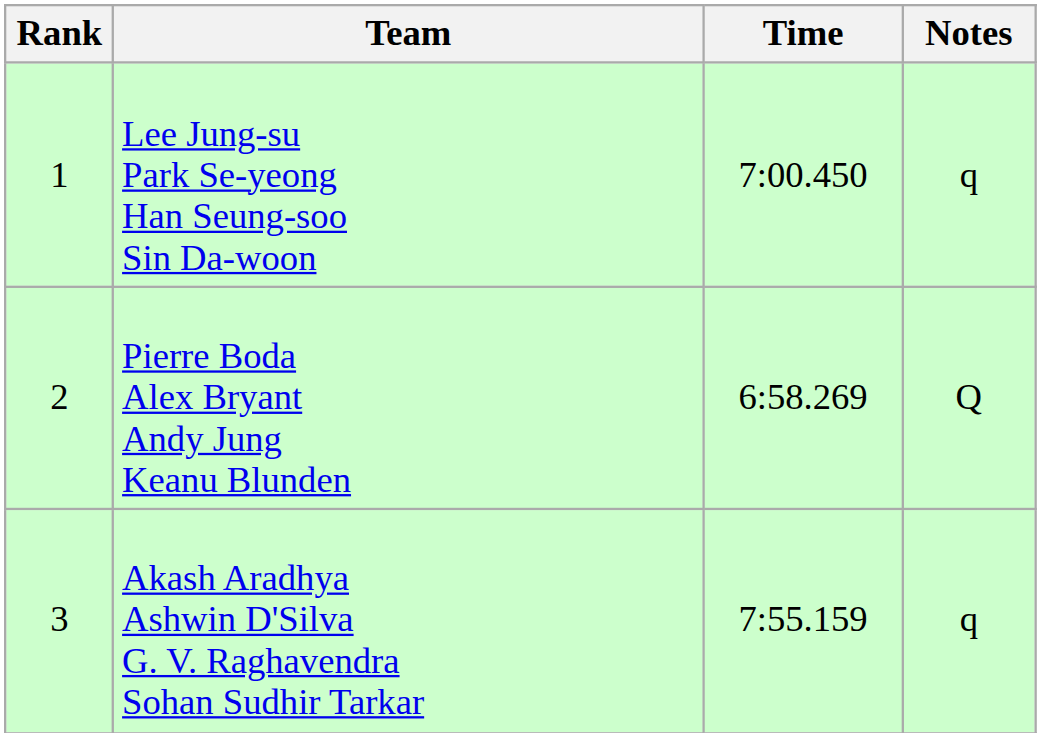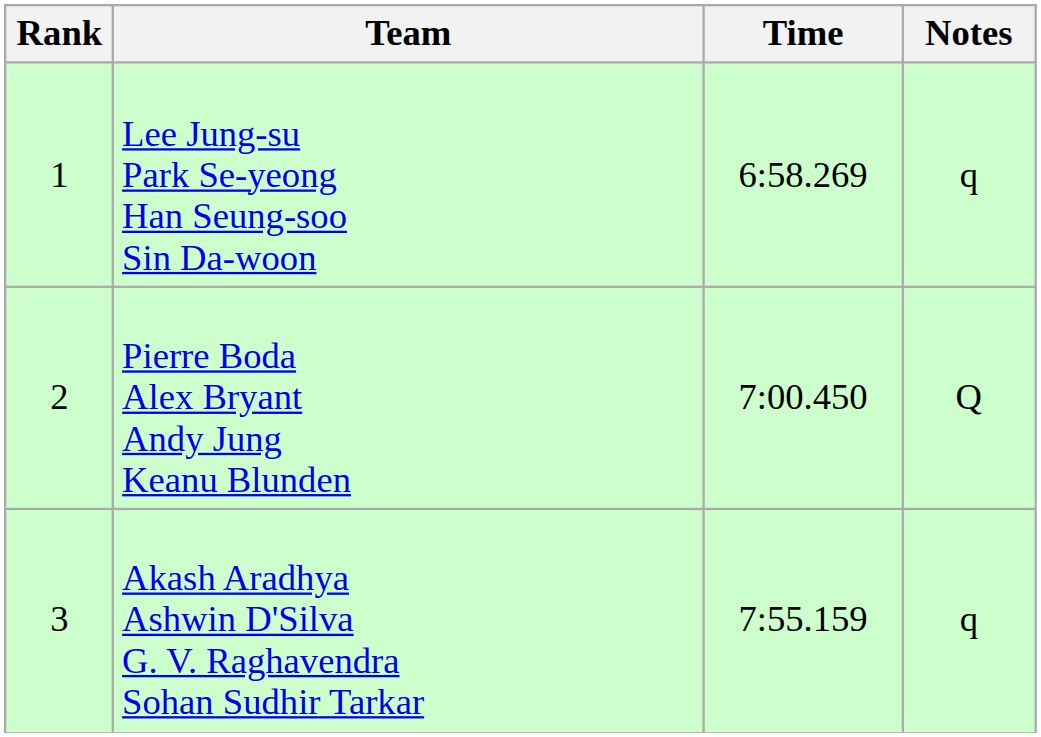Lee Jung-su Park Se-yeong Han Seung-soo Sin Da-woon | Time: 7:00.450 -> 6:58.269
Pierre Boda Alex Bryant Andy Jung Keanu Blunden | Time: 6:58.269 -> 7:00.450
